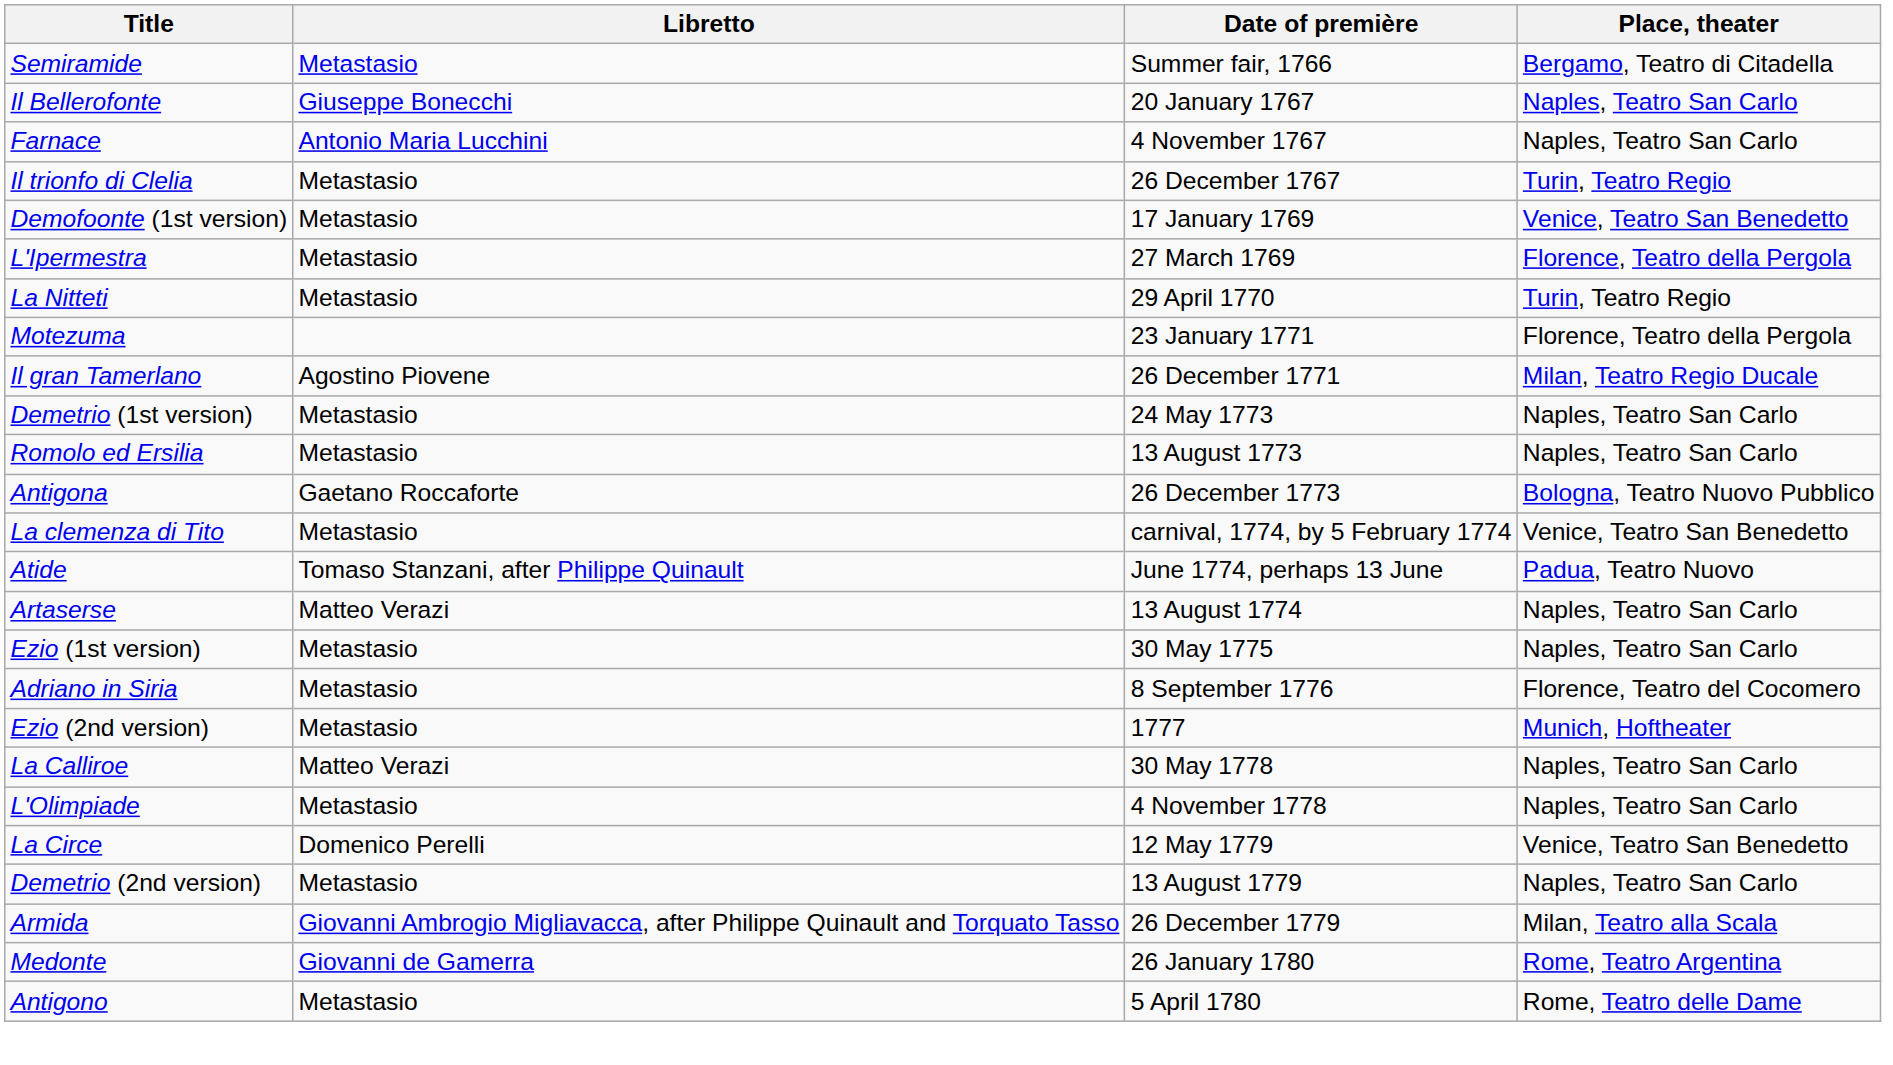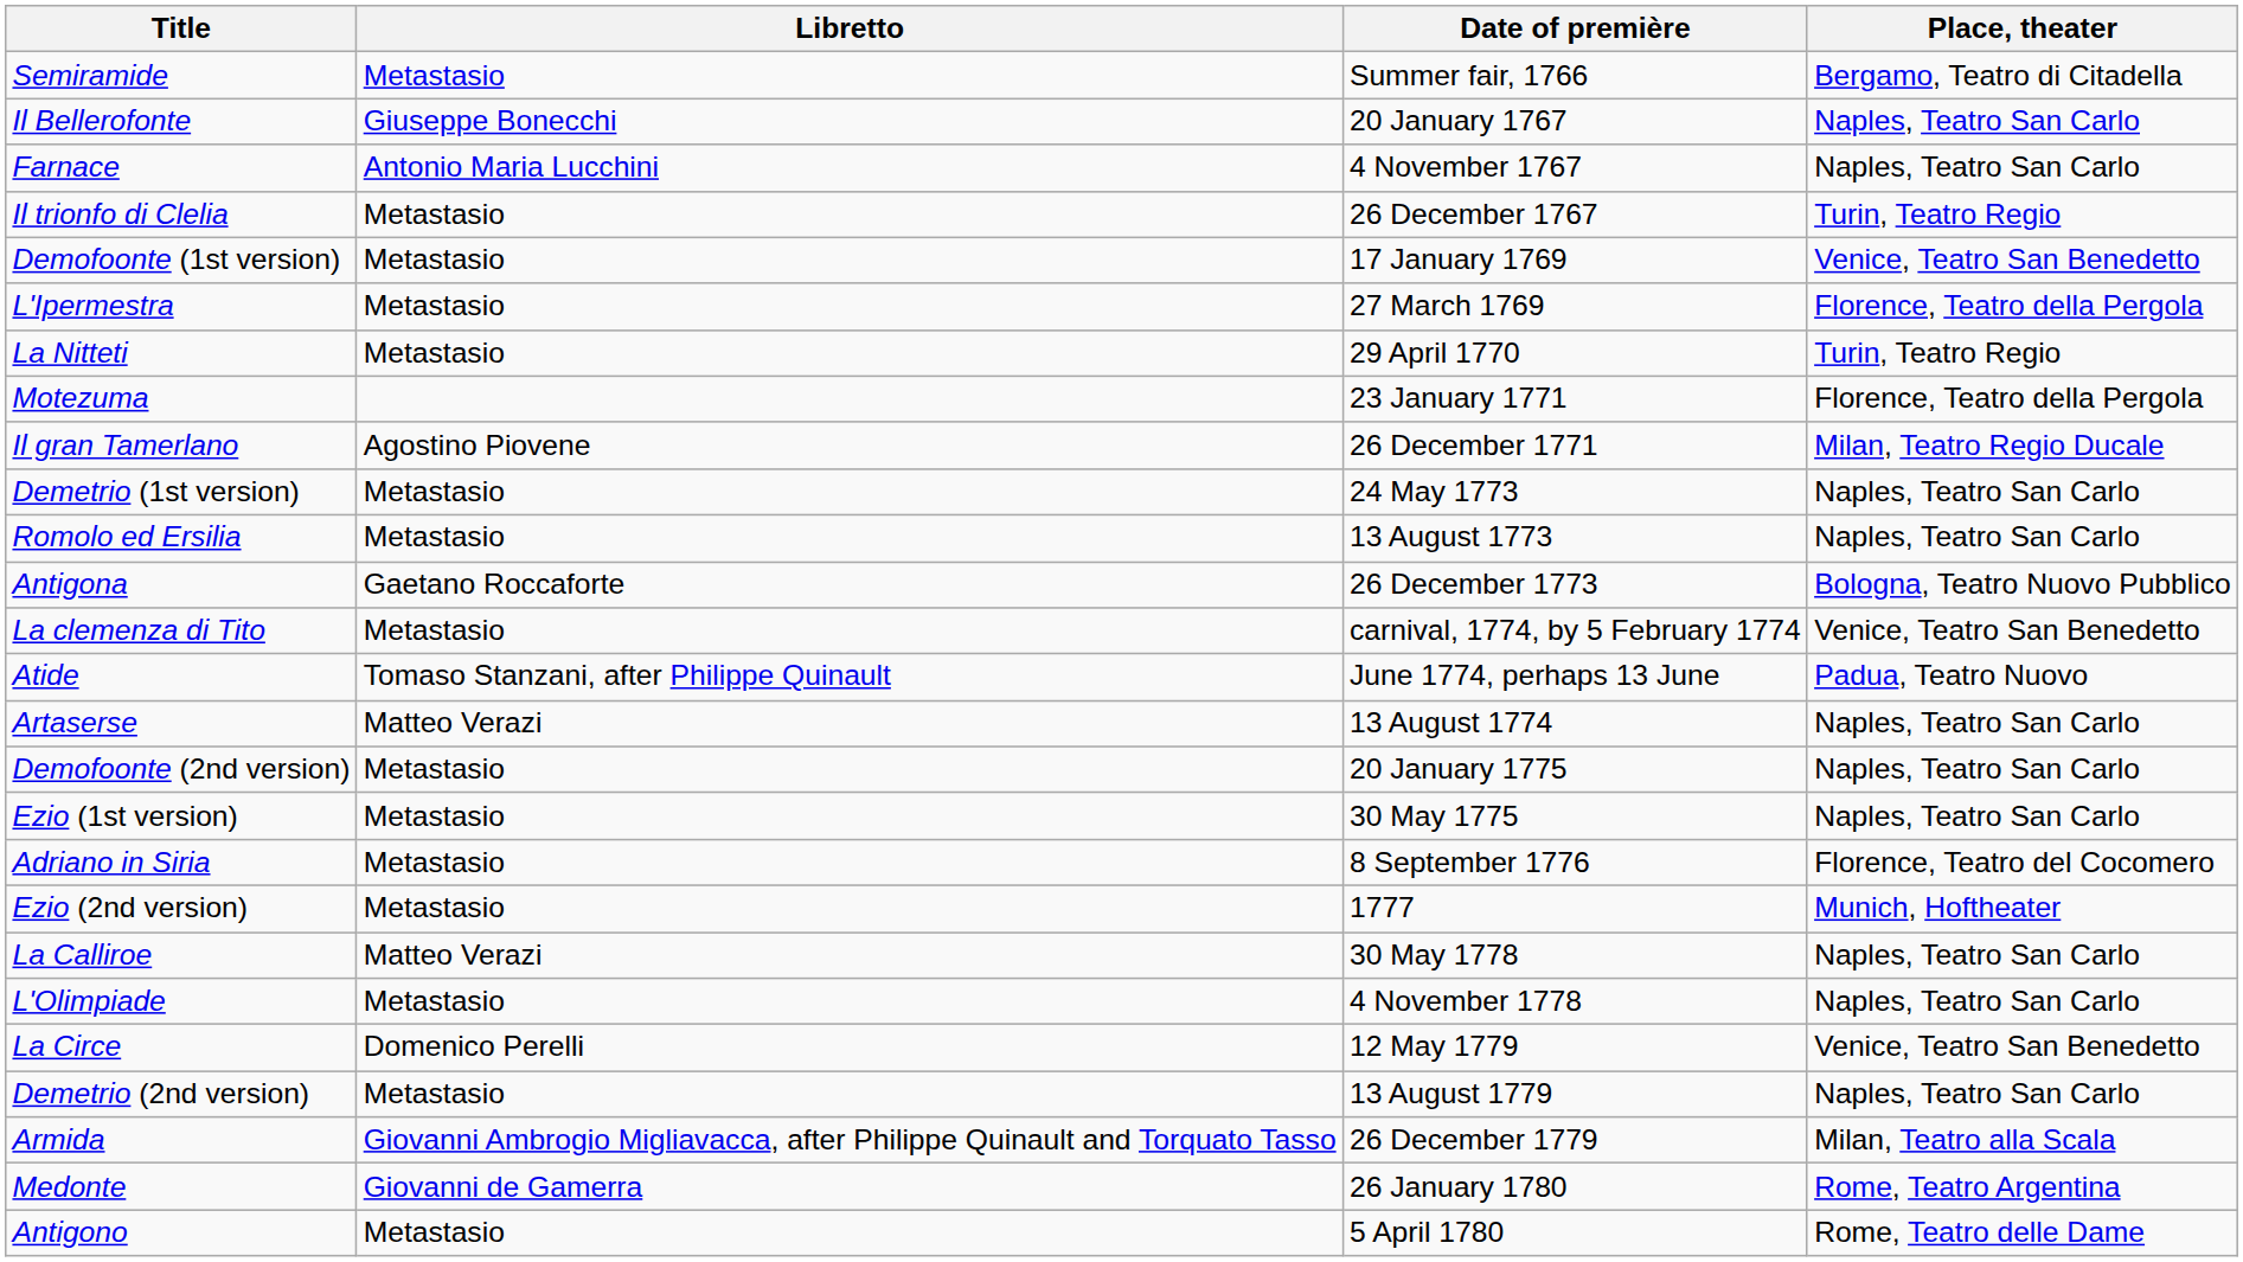+ row: Demofoonte (2nd version) | Metastasio | 20 January 1775 | Naples, Teatro San Carlo
